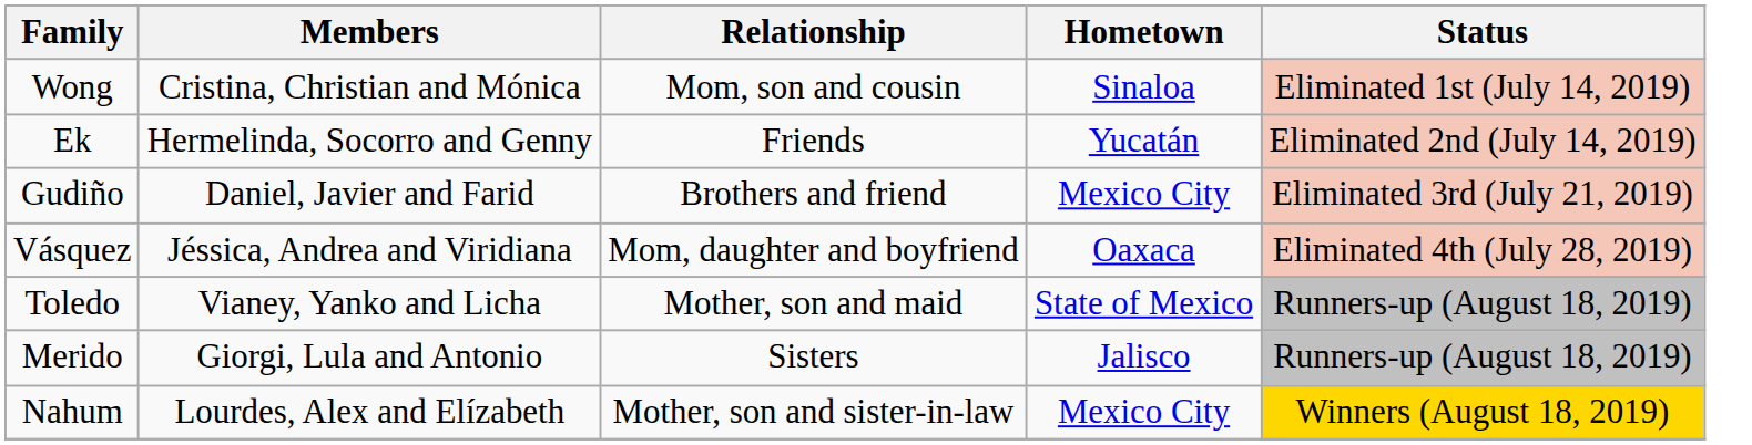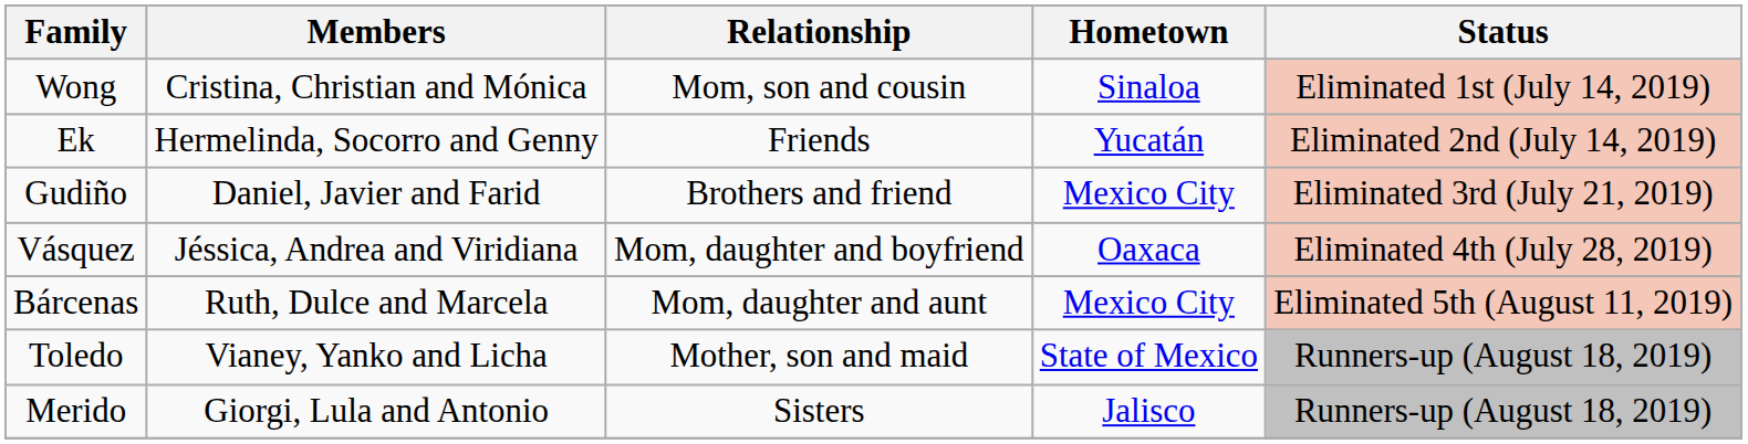+ row: Bárcenas | Ruth, Dulce and Marcela | Mom, daughter and aunt | Mexico City | Eliminated 5th (August 11, 2019)
- row: Nahum | Lourdes, Alex and Elízabeth | Mother, son and sister-in-law | Mexico City | Winners (August 18, 2019)
